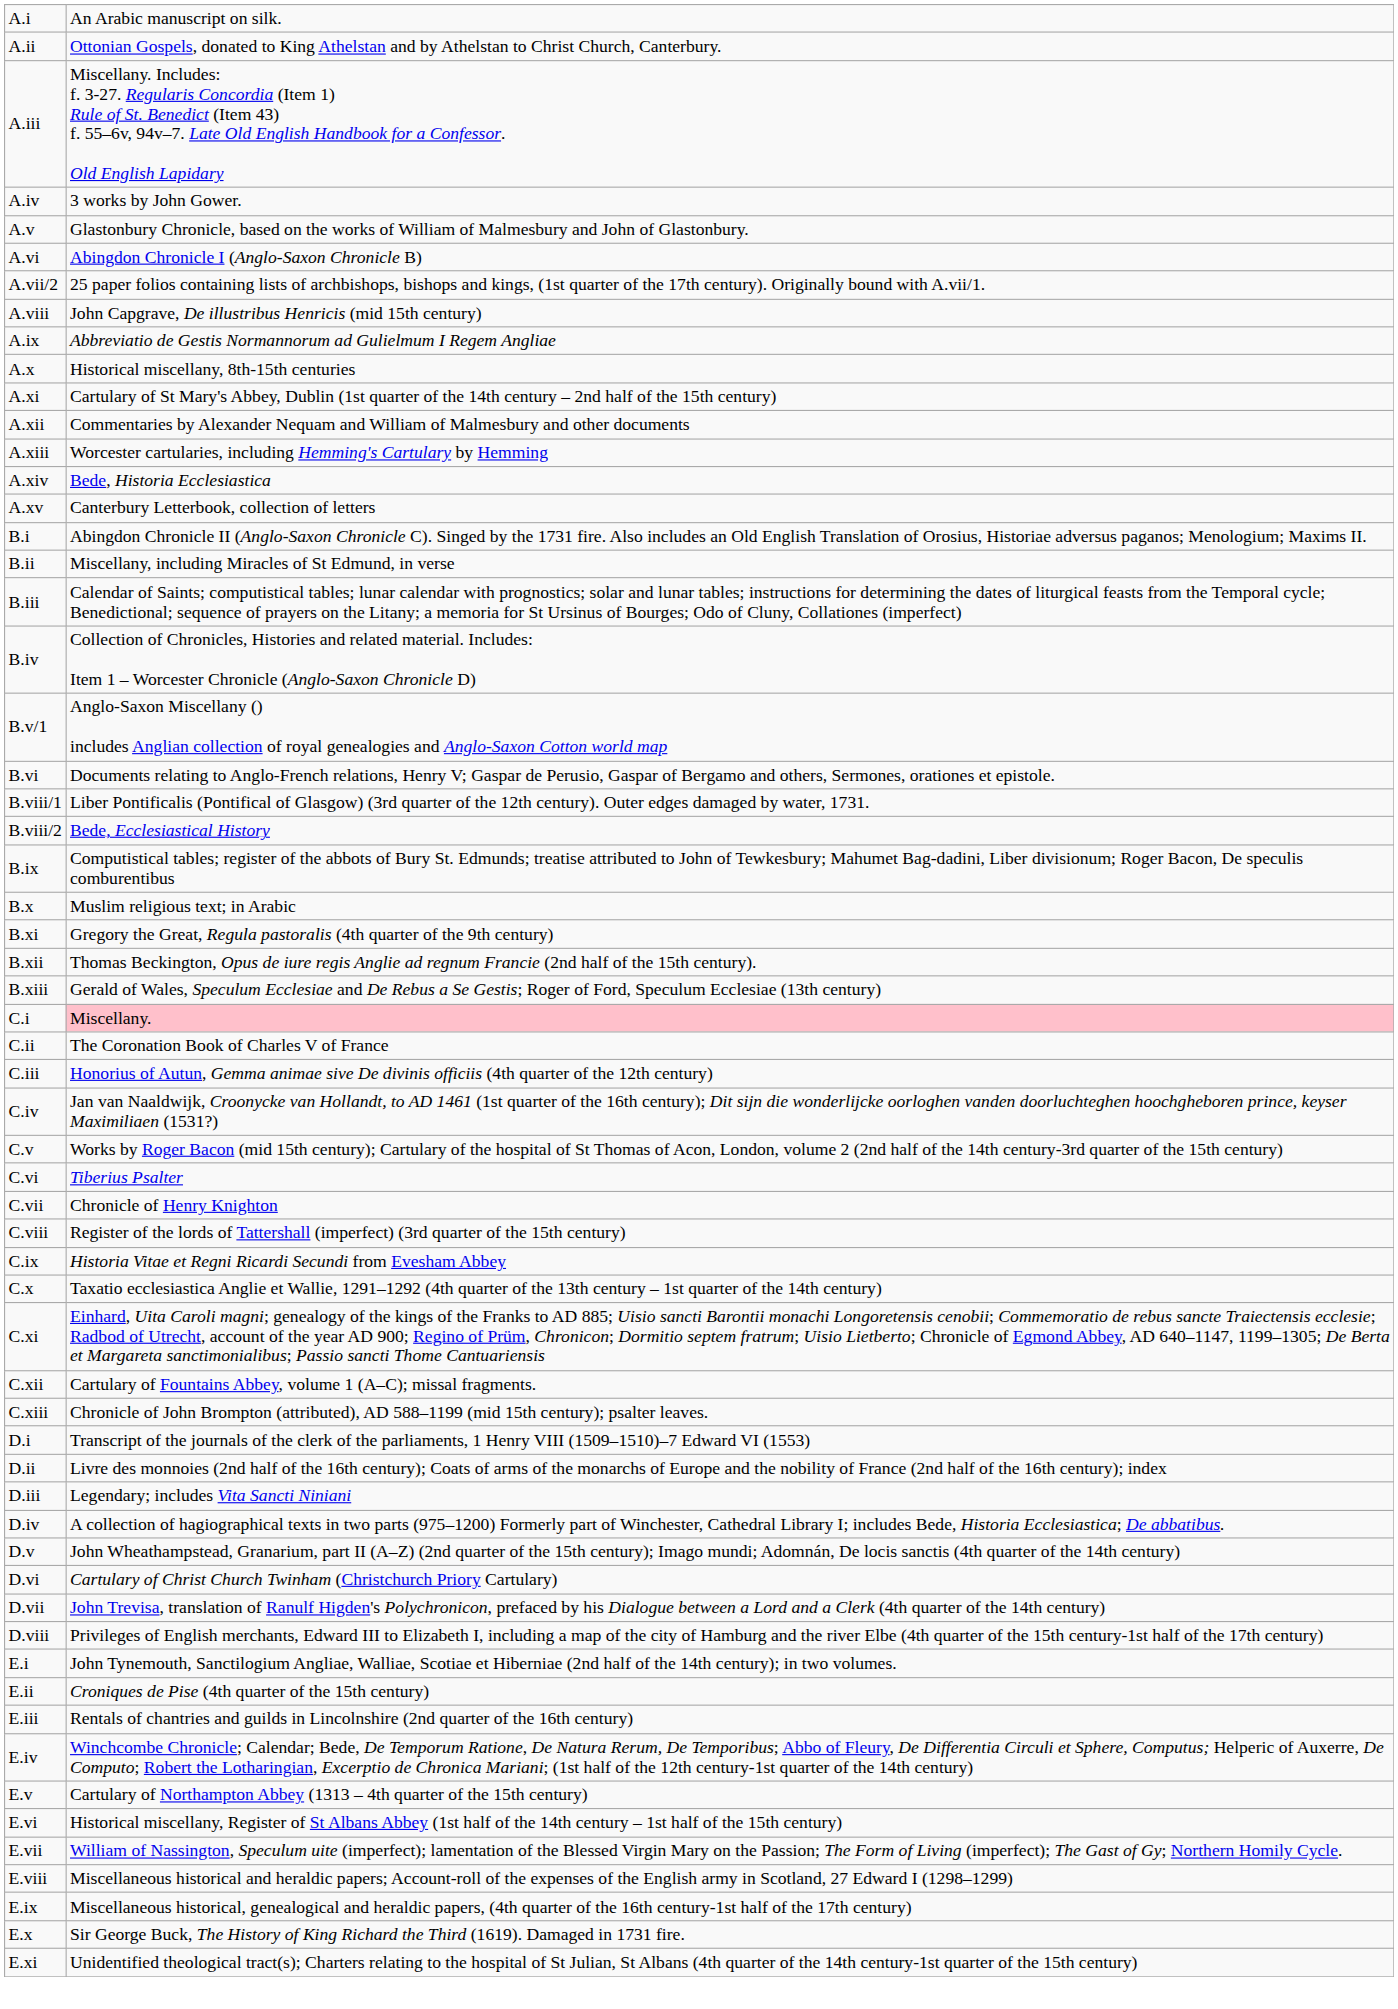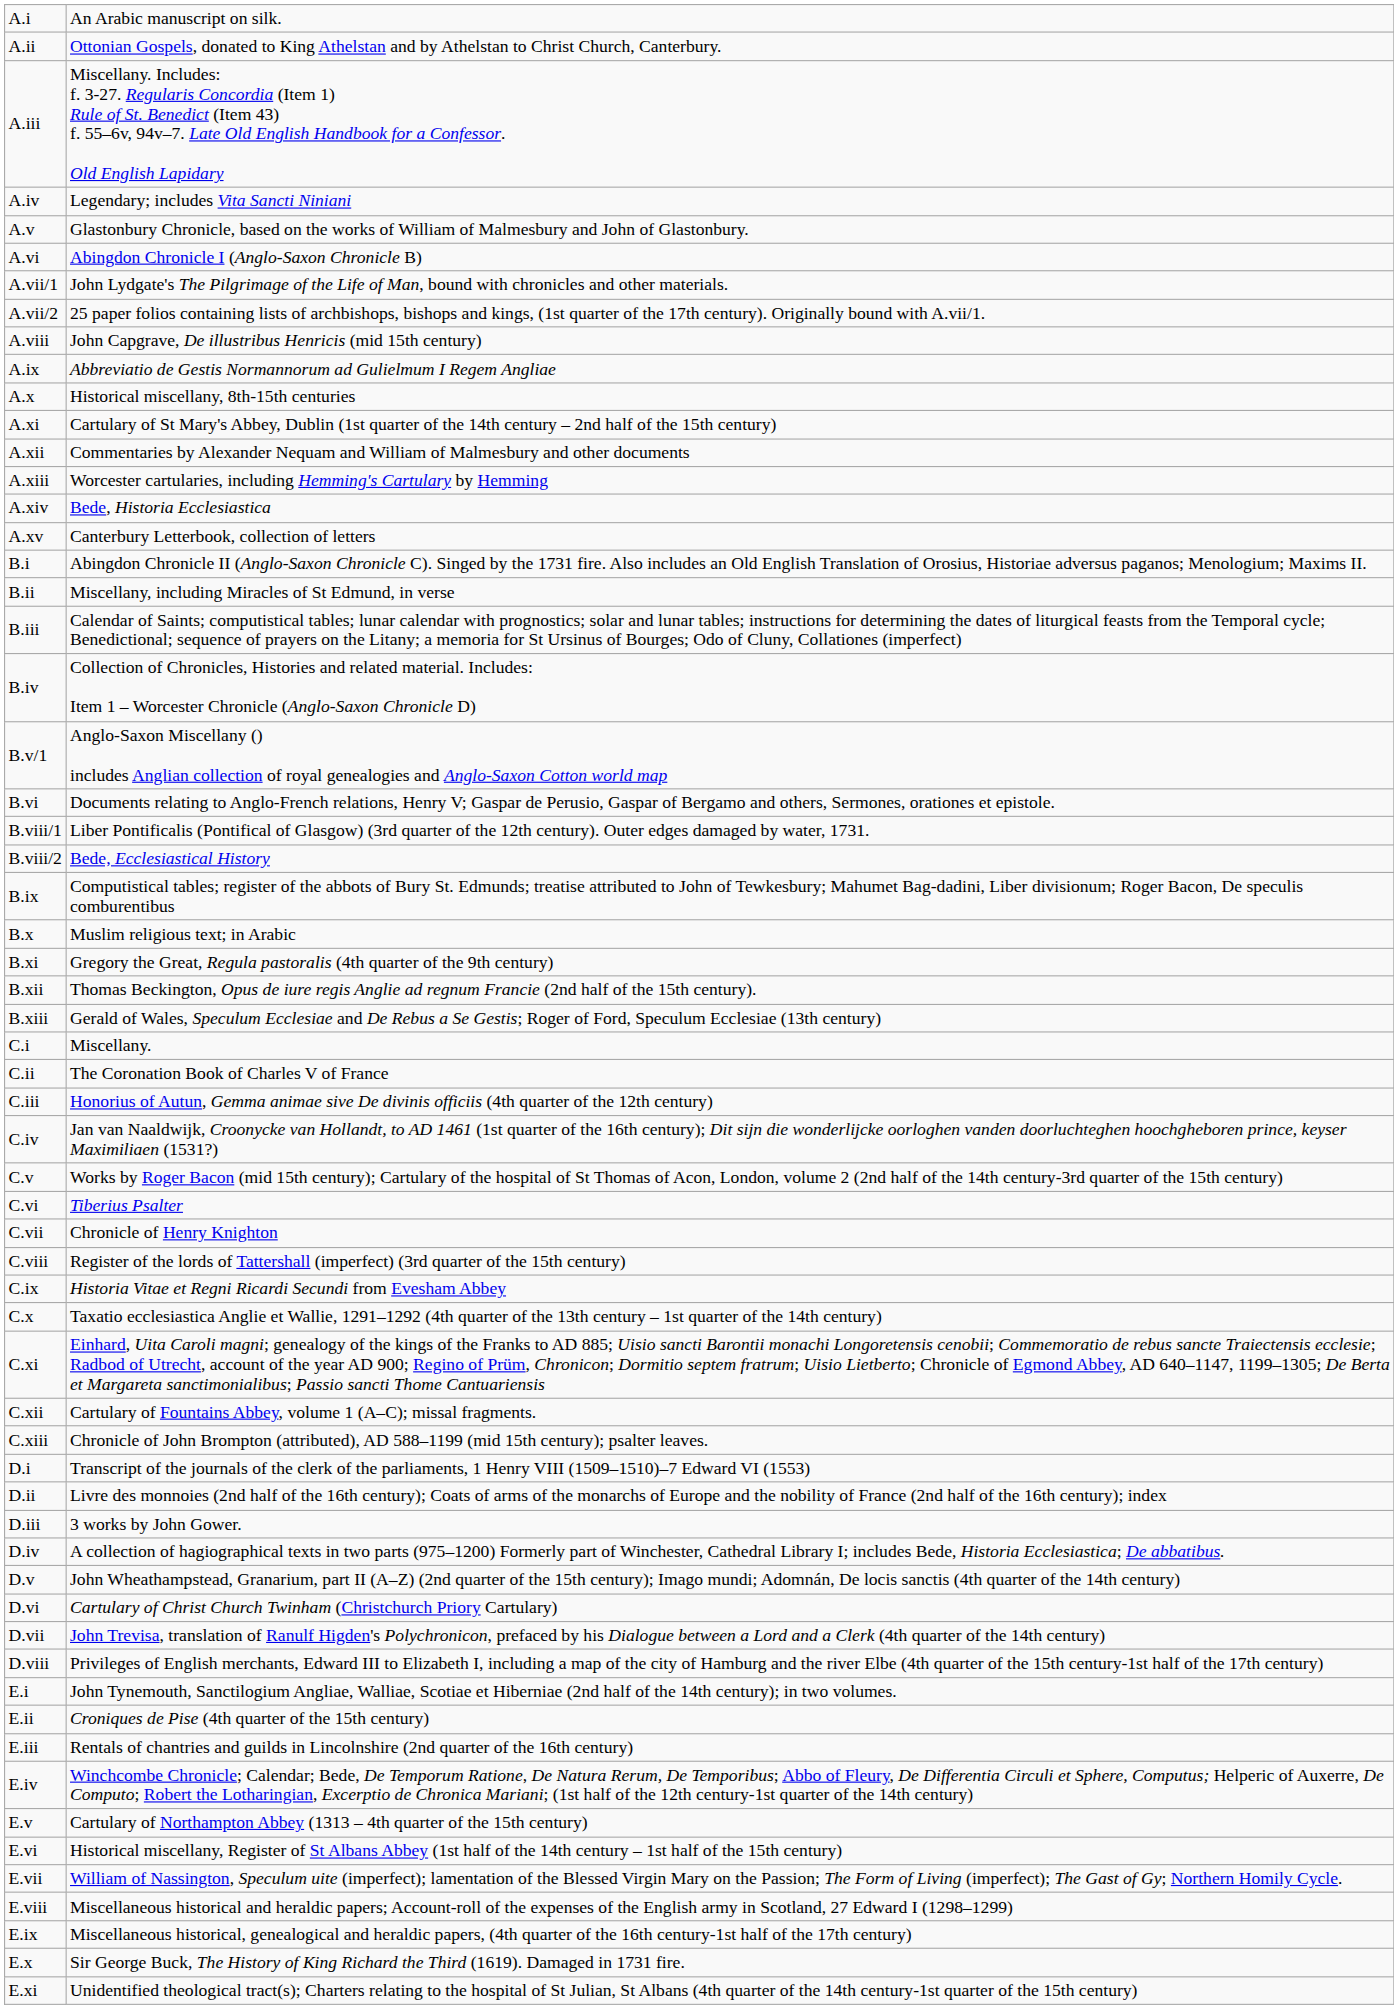A.iv | column 2: 3 works by John Gower. -> Legendary; includes Vita Sancti Niniani
+ row: A.vii/1 | John Lydgate's The Pilgrimage of the Life of Man, bound with chronicles and other materials.
C.i | column 2: pink background -> no background
D.iii | column 2: Legendary; includes Vita Sancti Niniani -> 3 works by John Gower.
